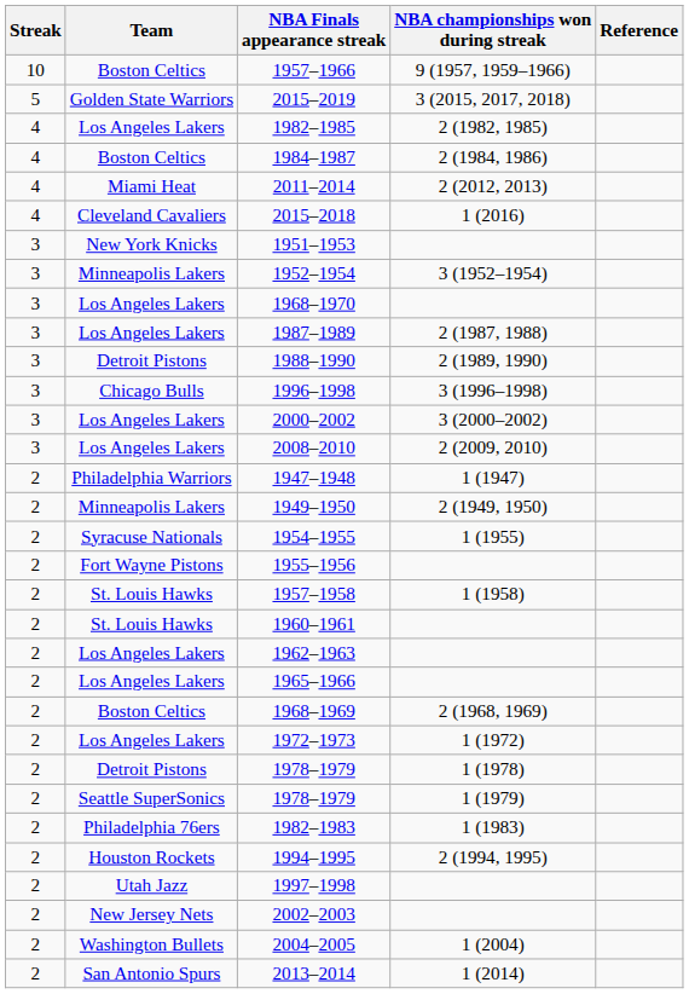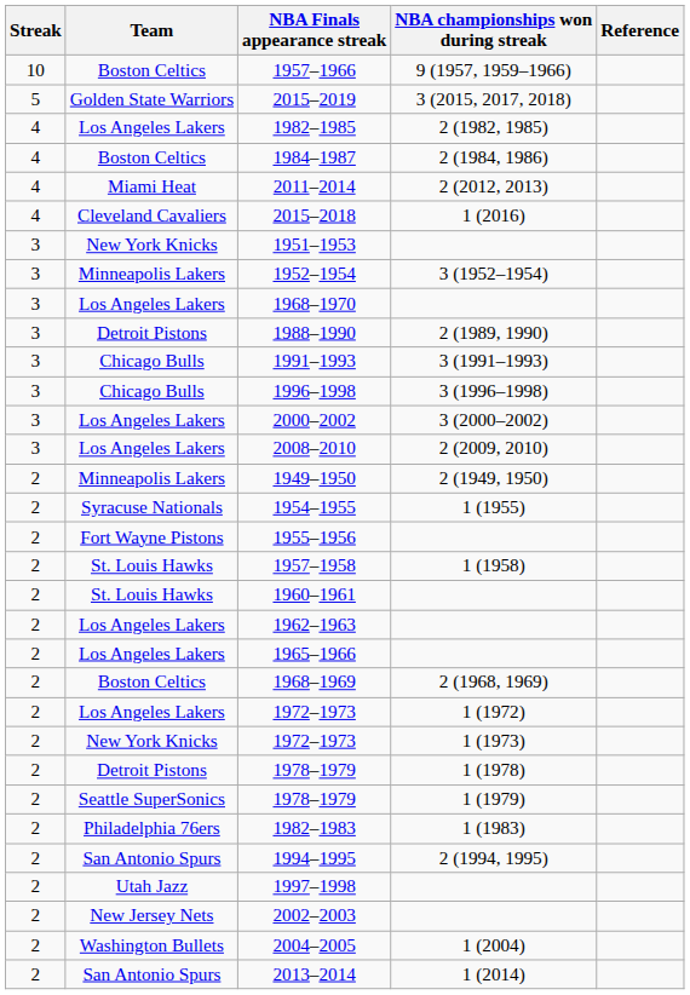- row: 3 | Los Angeles Lakers | 1987–1989 | 2 (1987, 1988)
+ row: 3 | Chicago Bulls | 1991–1993 | 3 (1991–1993)
- row: 2 | Philadelphia Warriors | 1947–1948 | 1 (1947)
+ row: 2 | New York Knicks | 1972–1973 | 1 (1973)
1994–1995 | Team: Houston Rockets -> San Antonio Spurs
